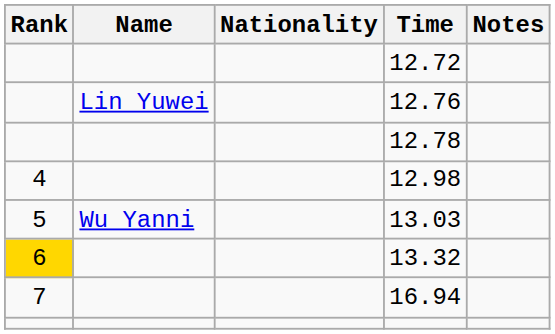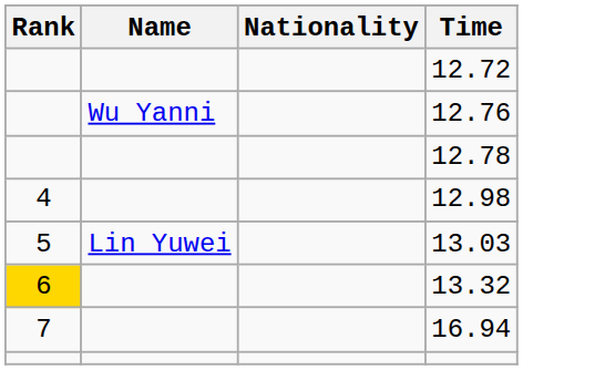- column: Notes
12.76 | Name: Lin Yuwei -> Wu Yanni
13.03 | Name: Wu Yanni -> Lin Yuwei
